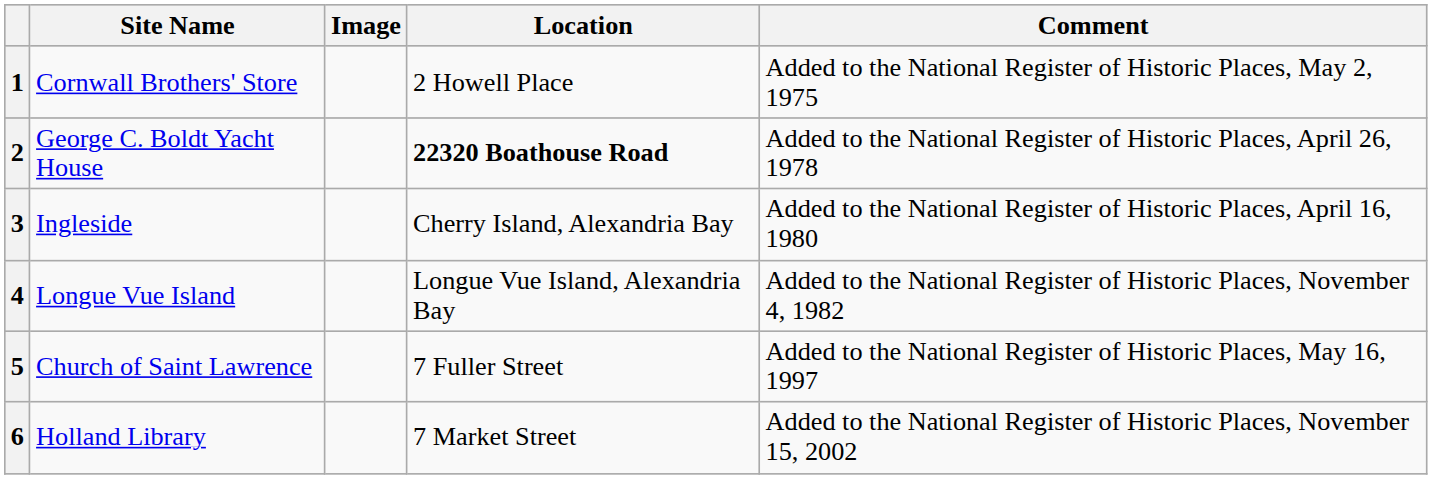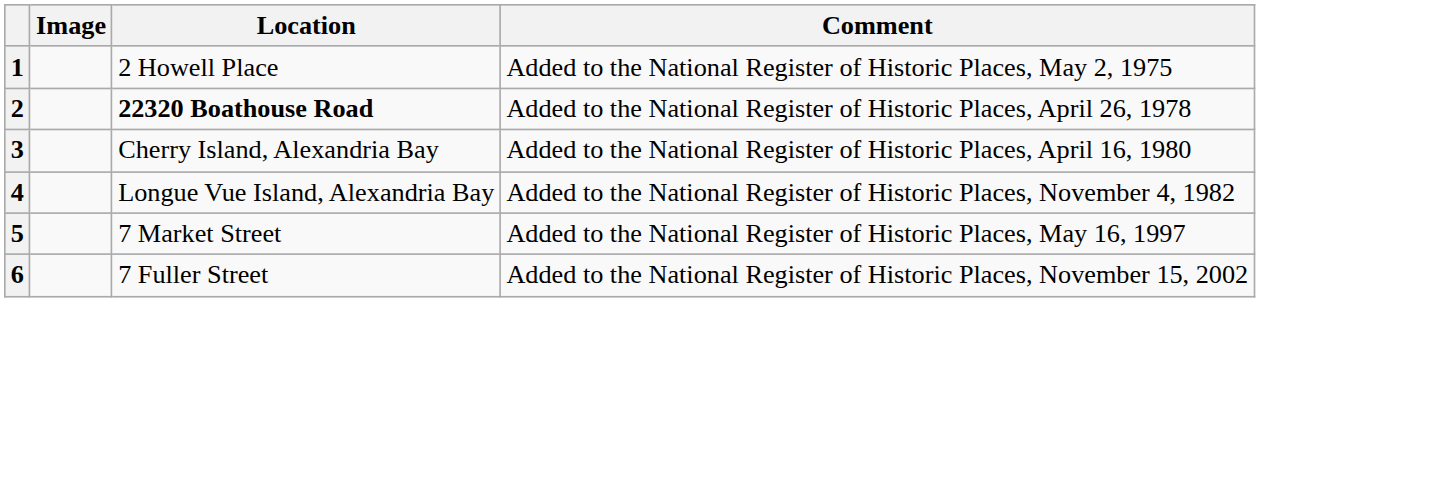- column: Site Name | Cornwall Brothers' Store | George C. Boldt Yacht House | Ingleside | Longue Vue Island | Church of Saint Lawrence | Holland Library
5 | Location: 7 Fuller Street -> 7 Market Street
6 | Location: 7 Market Street -> 7 Fuller Street
